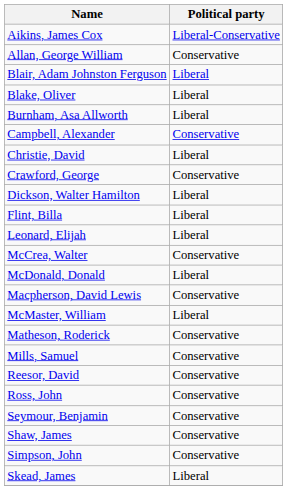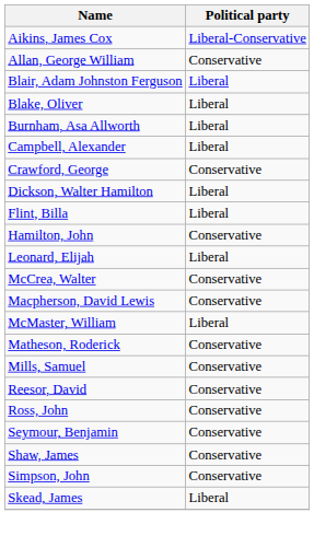Campbell, Alexander | Political party: Conservative -> Liberal
- row: Christie, David | Liberal
+ row: Hamilton, John | Conservative
- row: McDonald, Donald | Liberal
